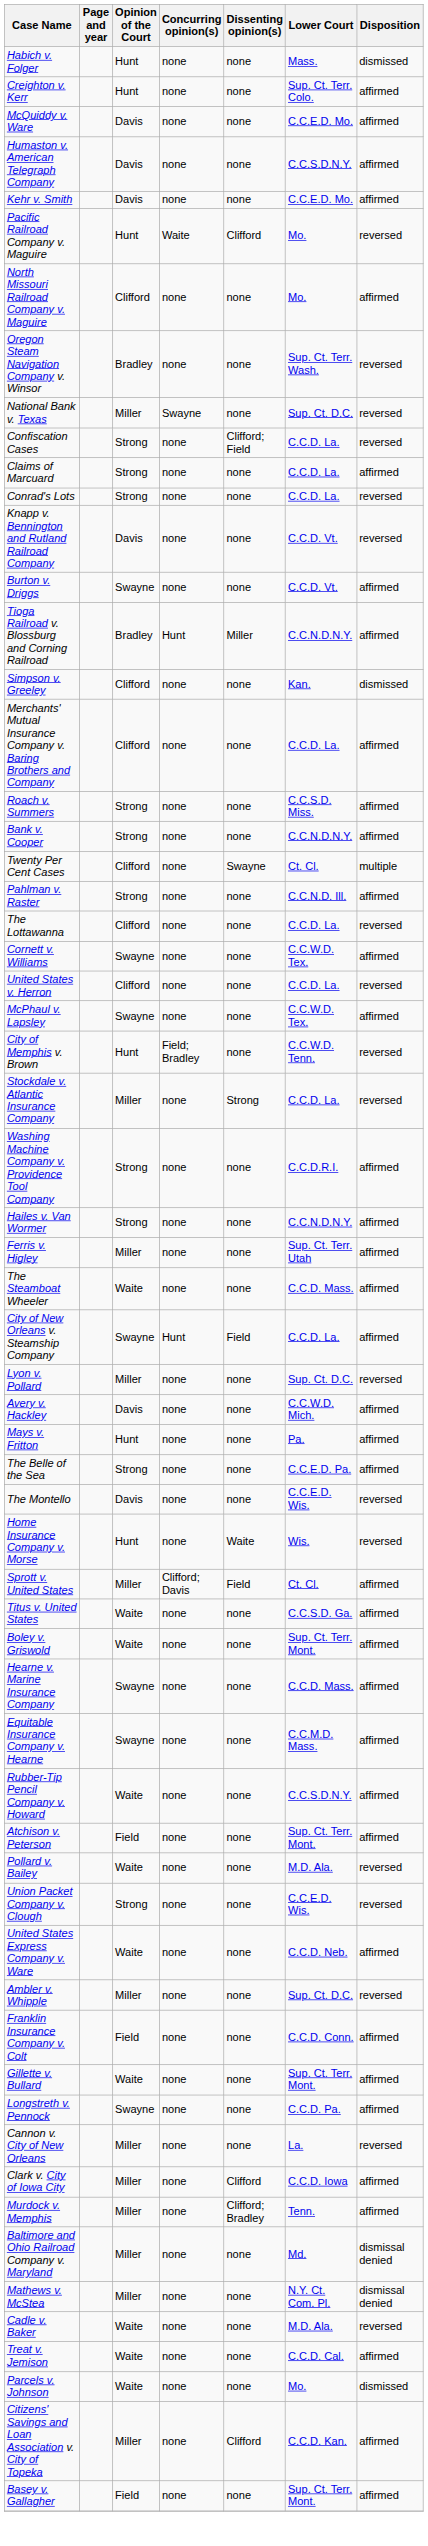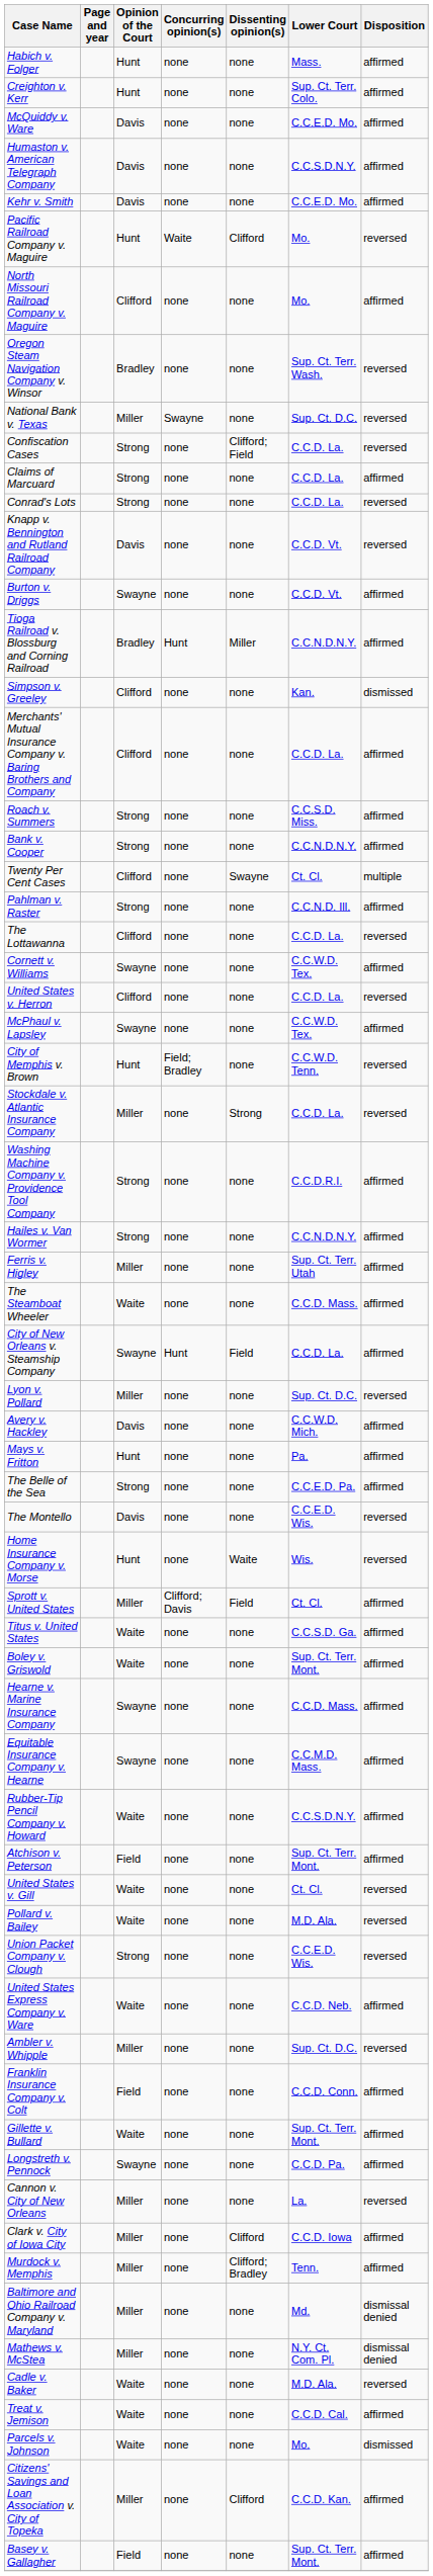Habich v. Folger | Disposition: dismissed -> affirmed
+ row: United States v. Gill | Waite | none | none | Ct. Cl. | reversed
